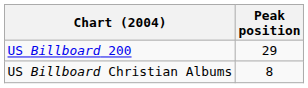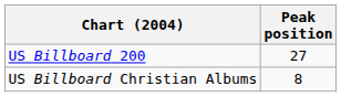US Billboard 200 | Peak position: 29 -> 27
